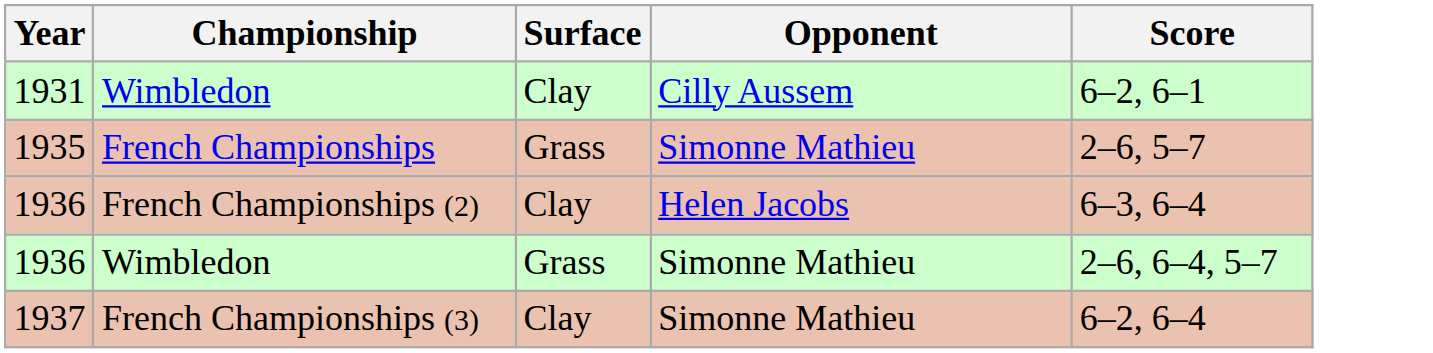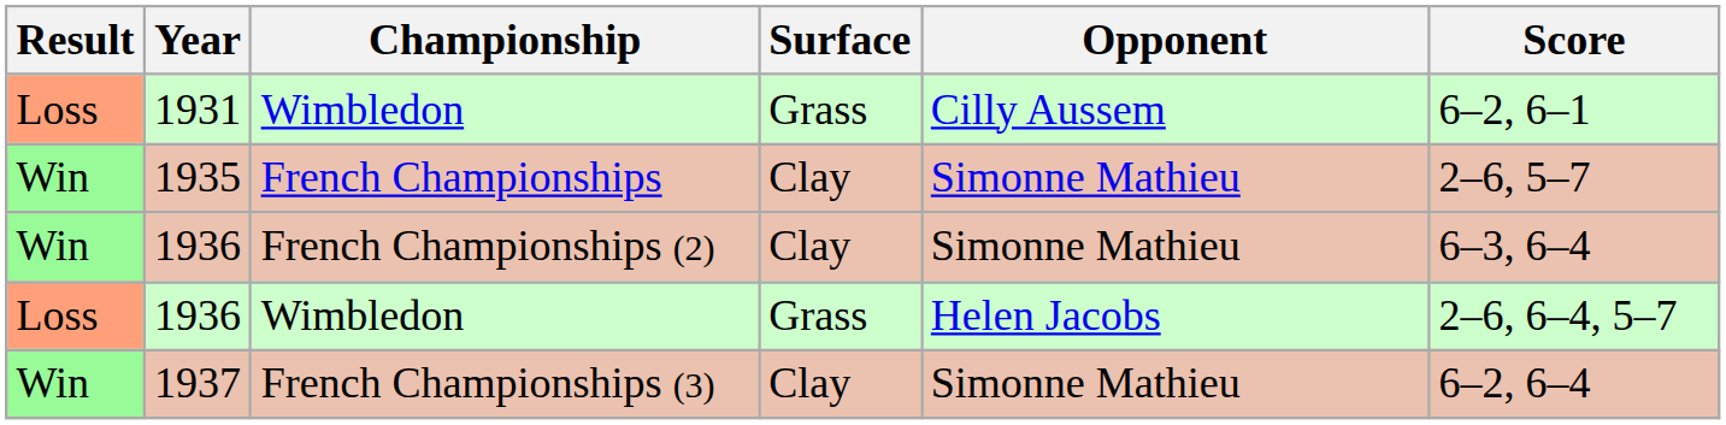+ column: Result | Loss | Win | Win | Loss | Win
1931 | Surface: Clay -> Grass
1935 | Surface: Grass -> Clay
1936 / French Championships (2) | Opponent: Helen Jacobs -> Simonne Mathieu
1936 / Wimbledon | Opponent: Simonne Mathieu -> Helen Jacobs
